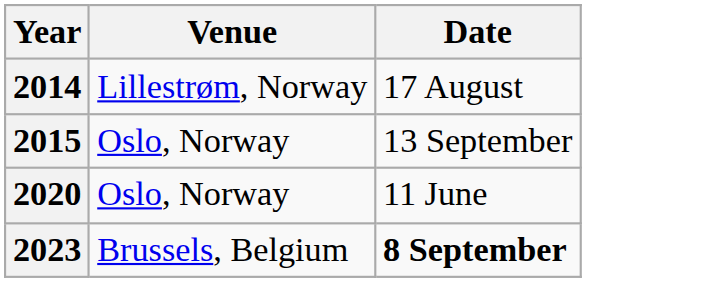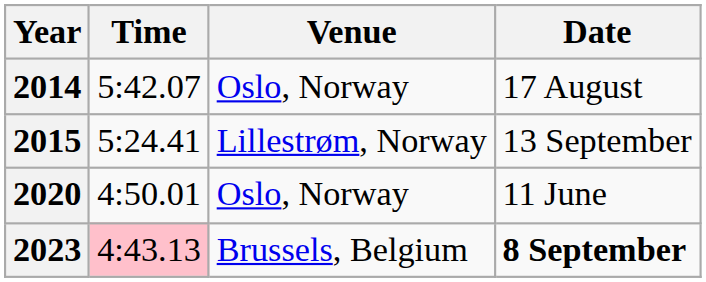+ column: Time | 5:42.07 | 5:24.41 | 4:50.01 | 4:43.13
2014 | Venue: Lillestrøm, Norway -> Oslo, Norway
2015 | Venue: Oslo, Norway -> Lillestrøm, Norway
